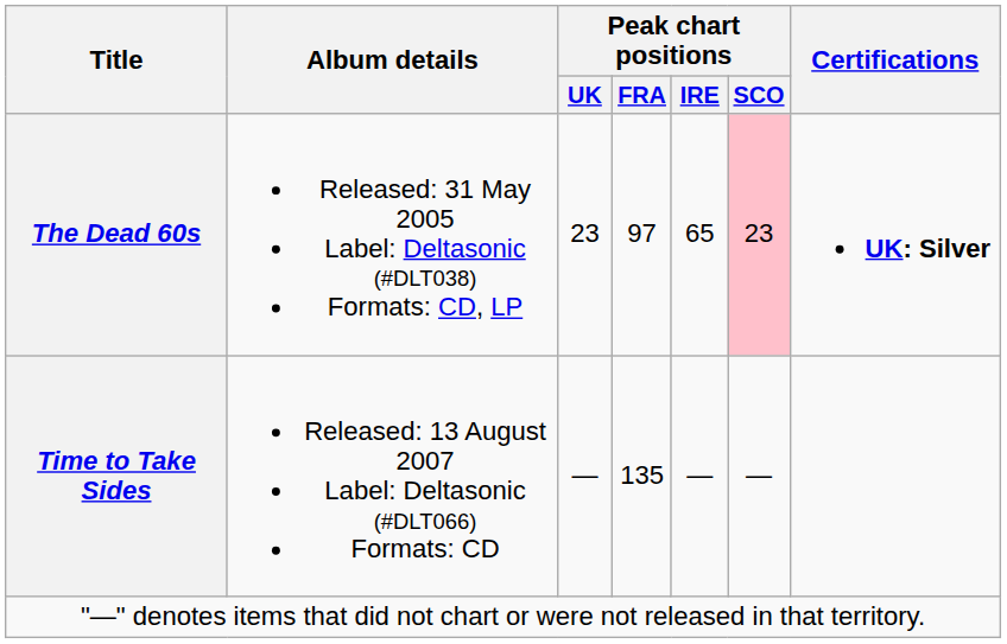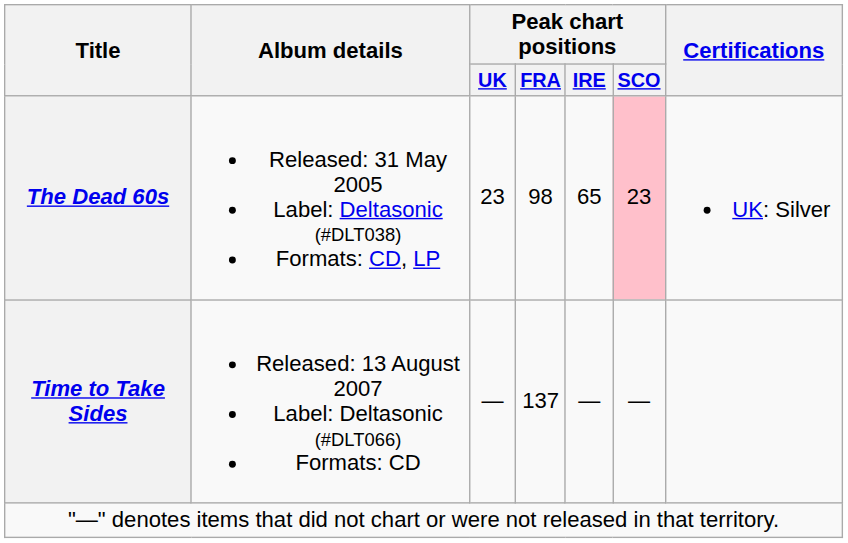The Dead 60s | Peak chart positions / FRA: 97 -> 98
The Dead 60s | Certifications: bold -> normal
Time to Take Sides | Peak chart positions / FRA: 135 -> 137
